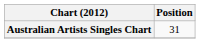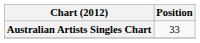Australian Artists Singles Chart | Position: 31 -> 33
